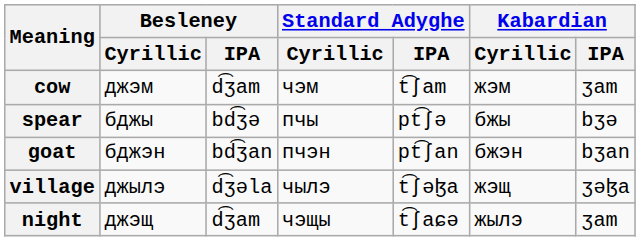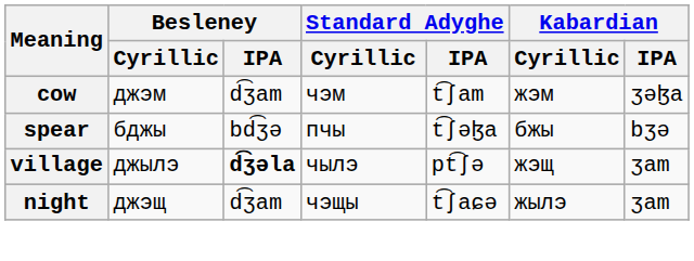cow | Kabardian / IPA: ʒam -> ʒəɮa
spear | Standard Adyghe / IPA: pt͡ʃə -> t͡ʃəɮa
- row: goat | бджэн | bd͡ʒan | пчэн | pt͡ʃan | бжэн | bʒan
village | Besleney / IPA: normal -> bold
village | Standard Adyghe / IPA: t͡ʃəɮa -> pt͡ʃə
village | Kabardian / IPA: ʒəɮa -> ʒam
